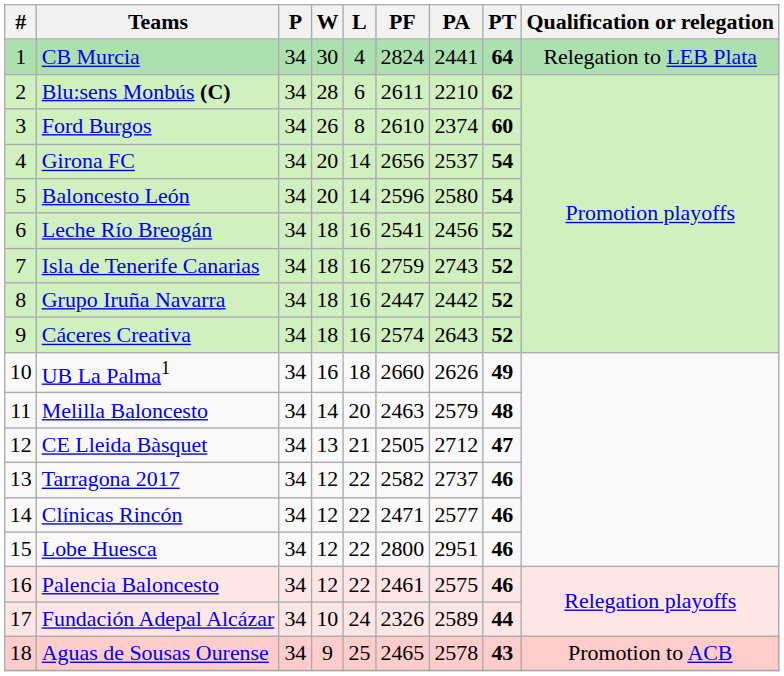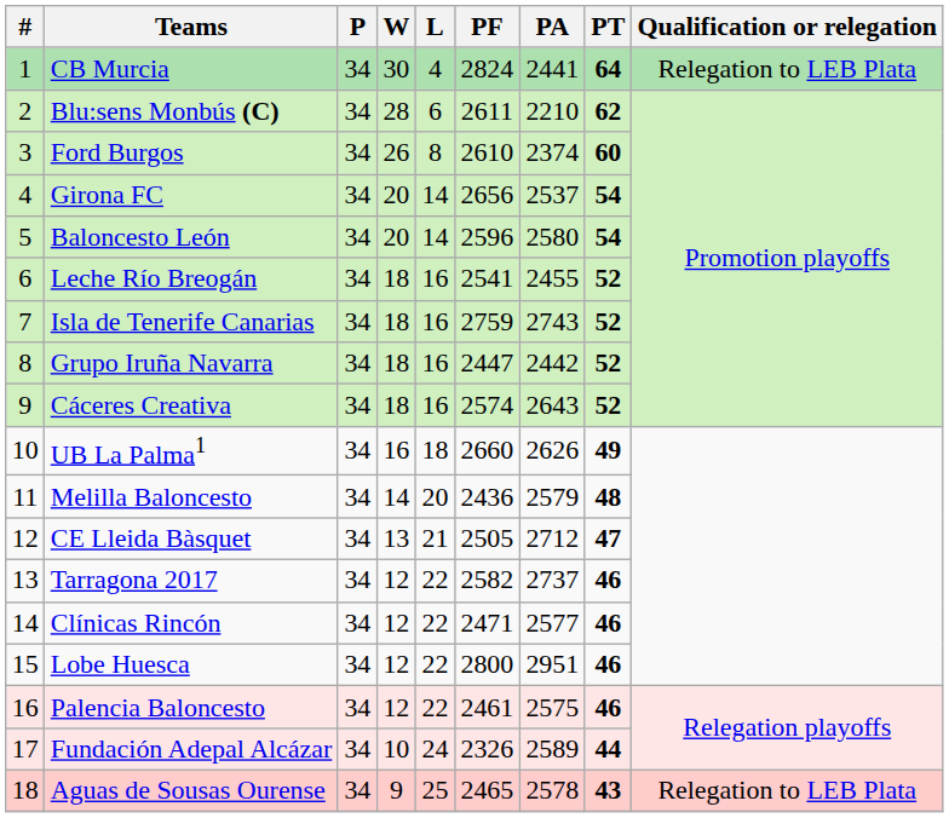Leche Río Breogán | PA: 2456 -> 2455
Melilla Baloncesto | PF: 2463 -> 2436
Aguas de Sousas Ourense | Qualification or relegation: Promotion to ACB -> Relegation to LEB Plata
